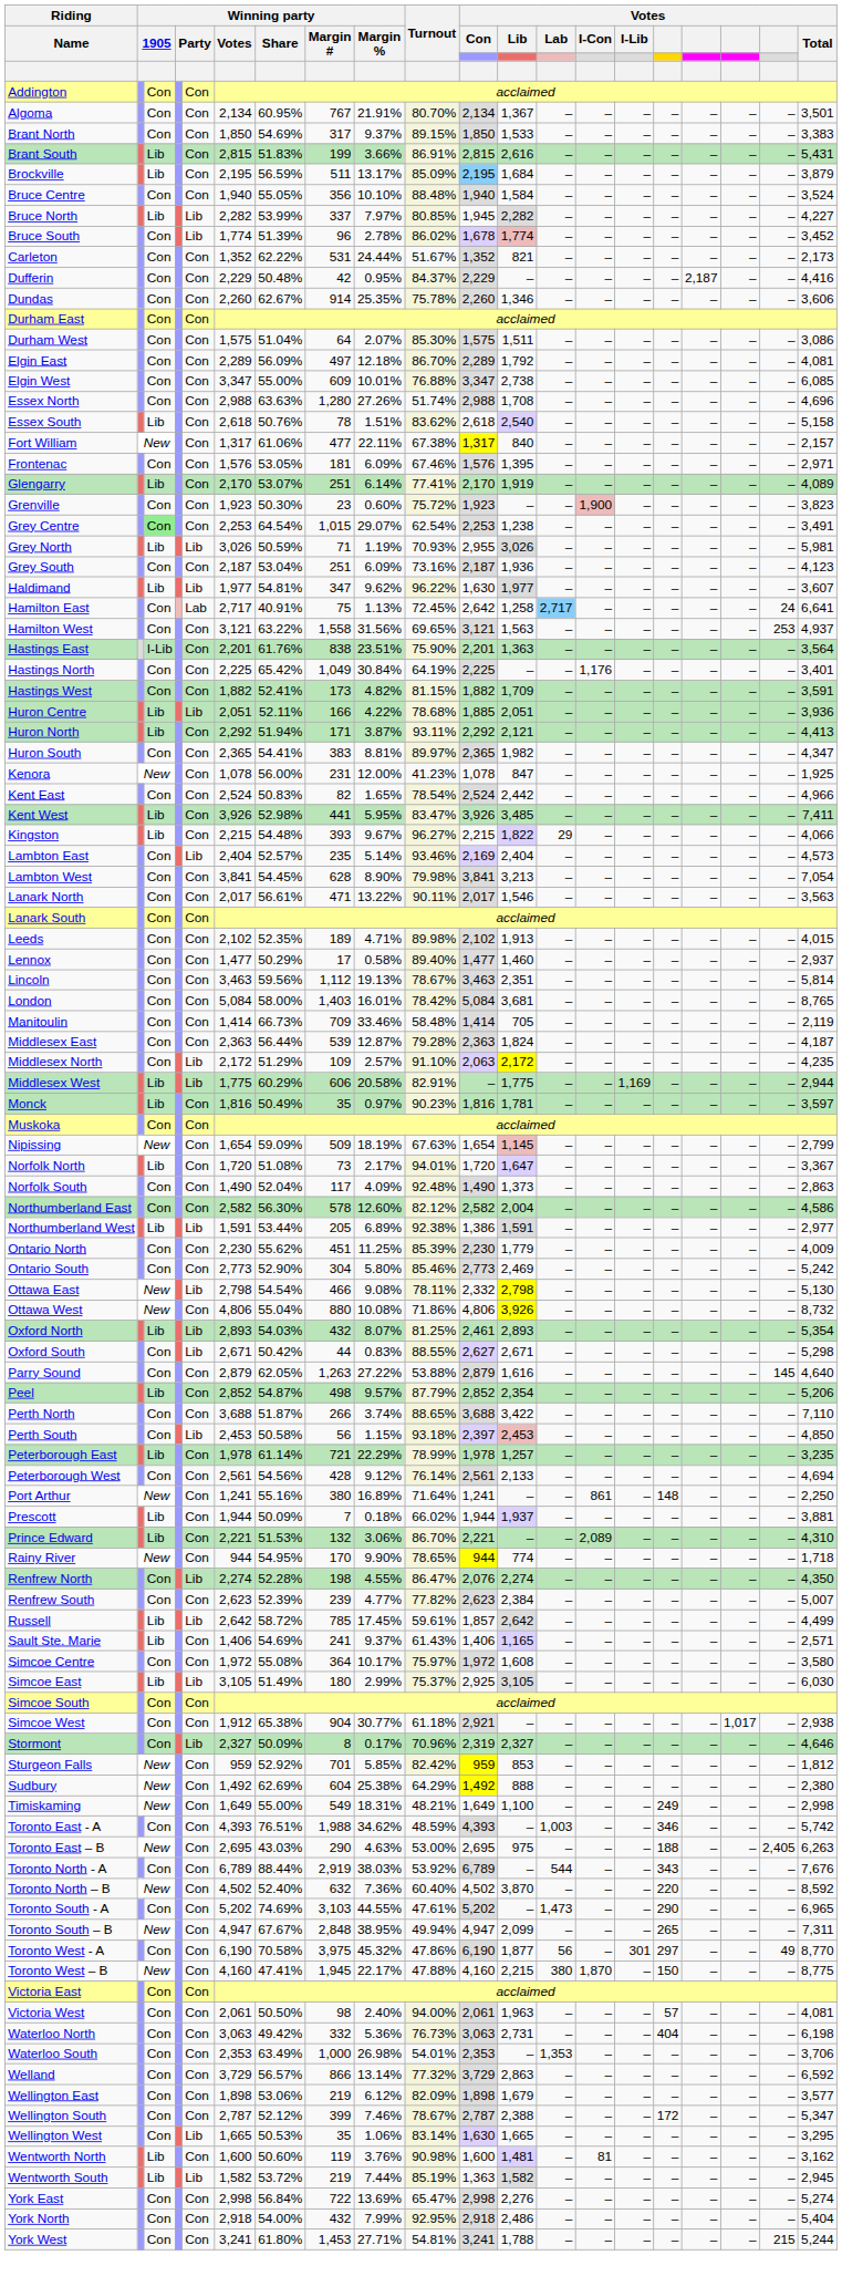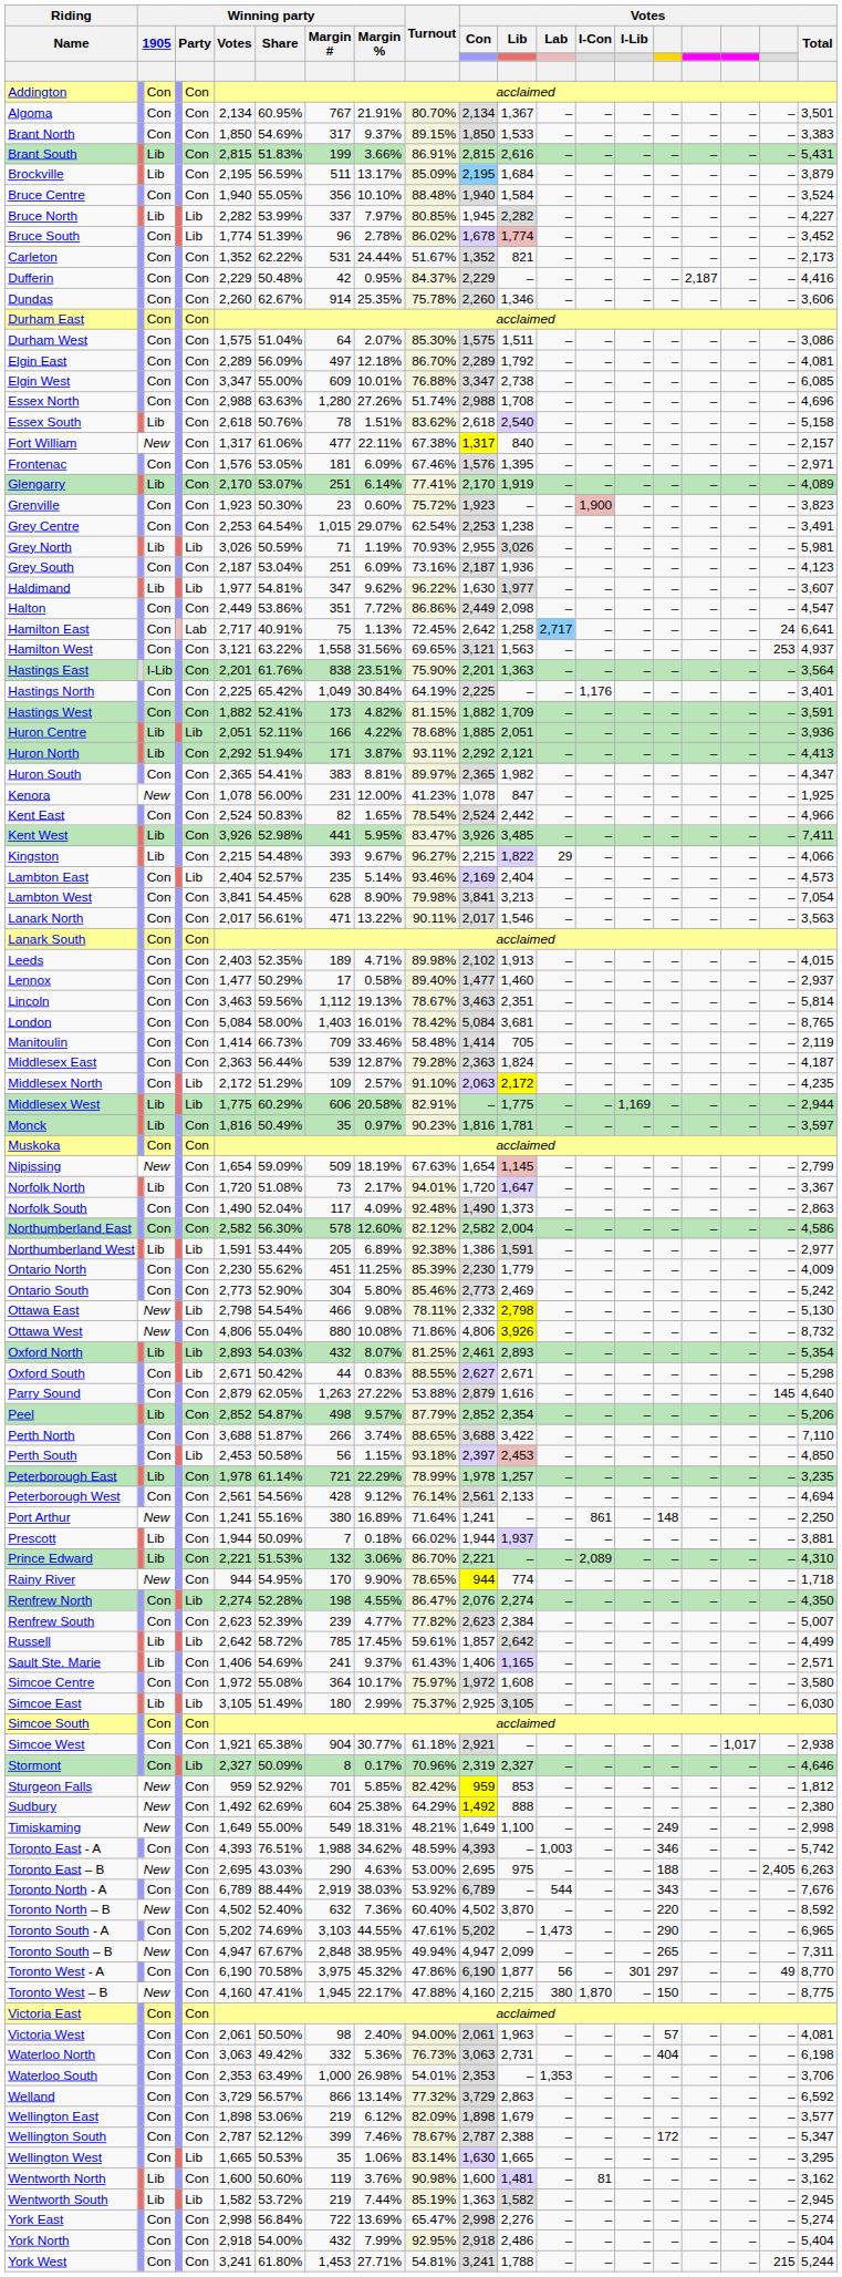Grey Centre | column 3: lightgreen background -> no background
+ row: Halton | Con | Con | 2,449 | 53.86% | 351 | 7.72% | 86.86% | 2,449 | 2,098 | – | – | – | – | – | – | – | 4,547
Leeds | Winning party / Votes: 2,102 -> 2,403
Simcoe West | Winning party / Votes: 1,912 -> 1,921
